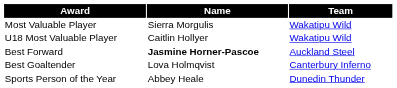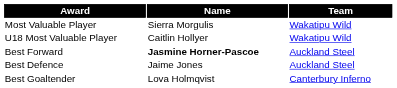+ row: Best Defence | Jaime Jones | Auckland Steel
- row: Sports Person of the Year | Abbey Heale | Dunedin Thunder
